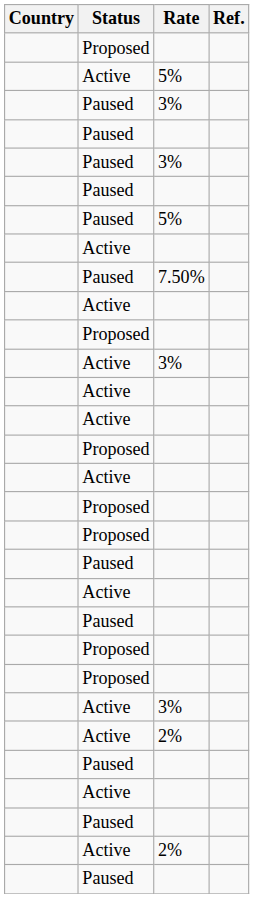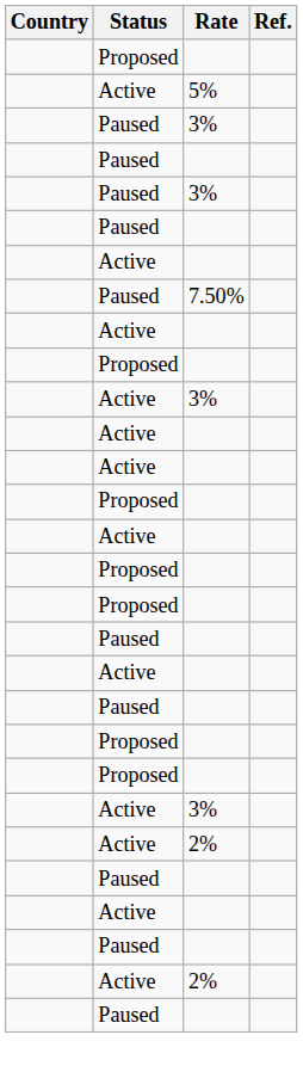- row: Paused | 5%
